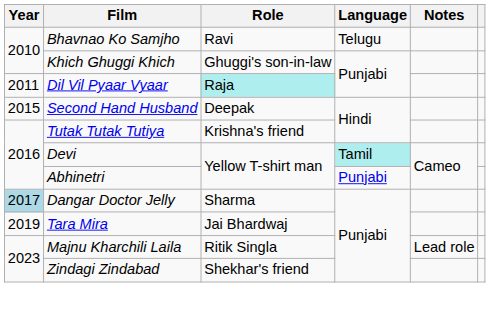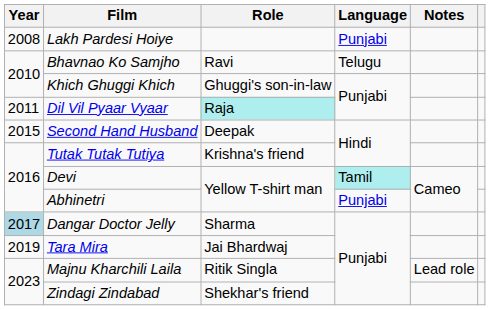+ row: 2008 | Lakh Pardesi Hoiye | Punjabi
